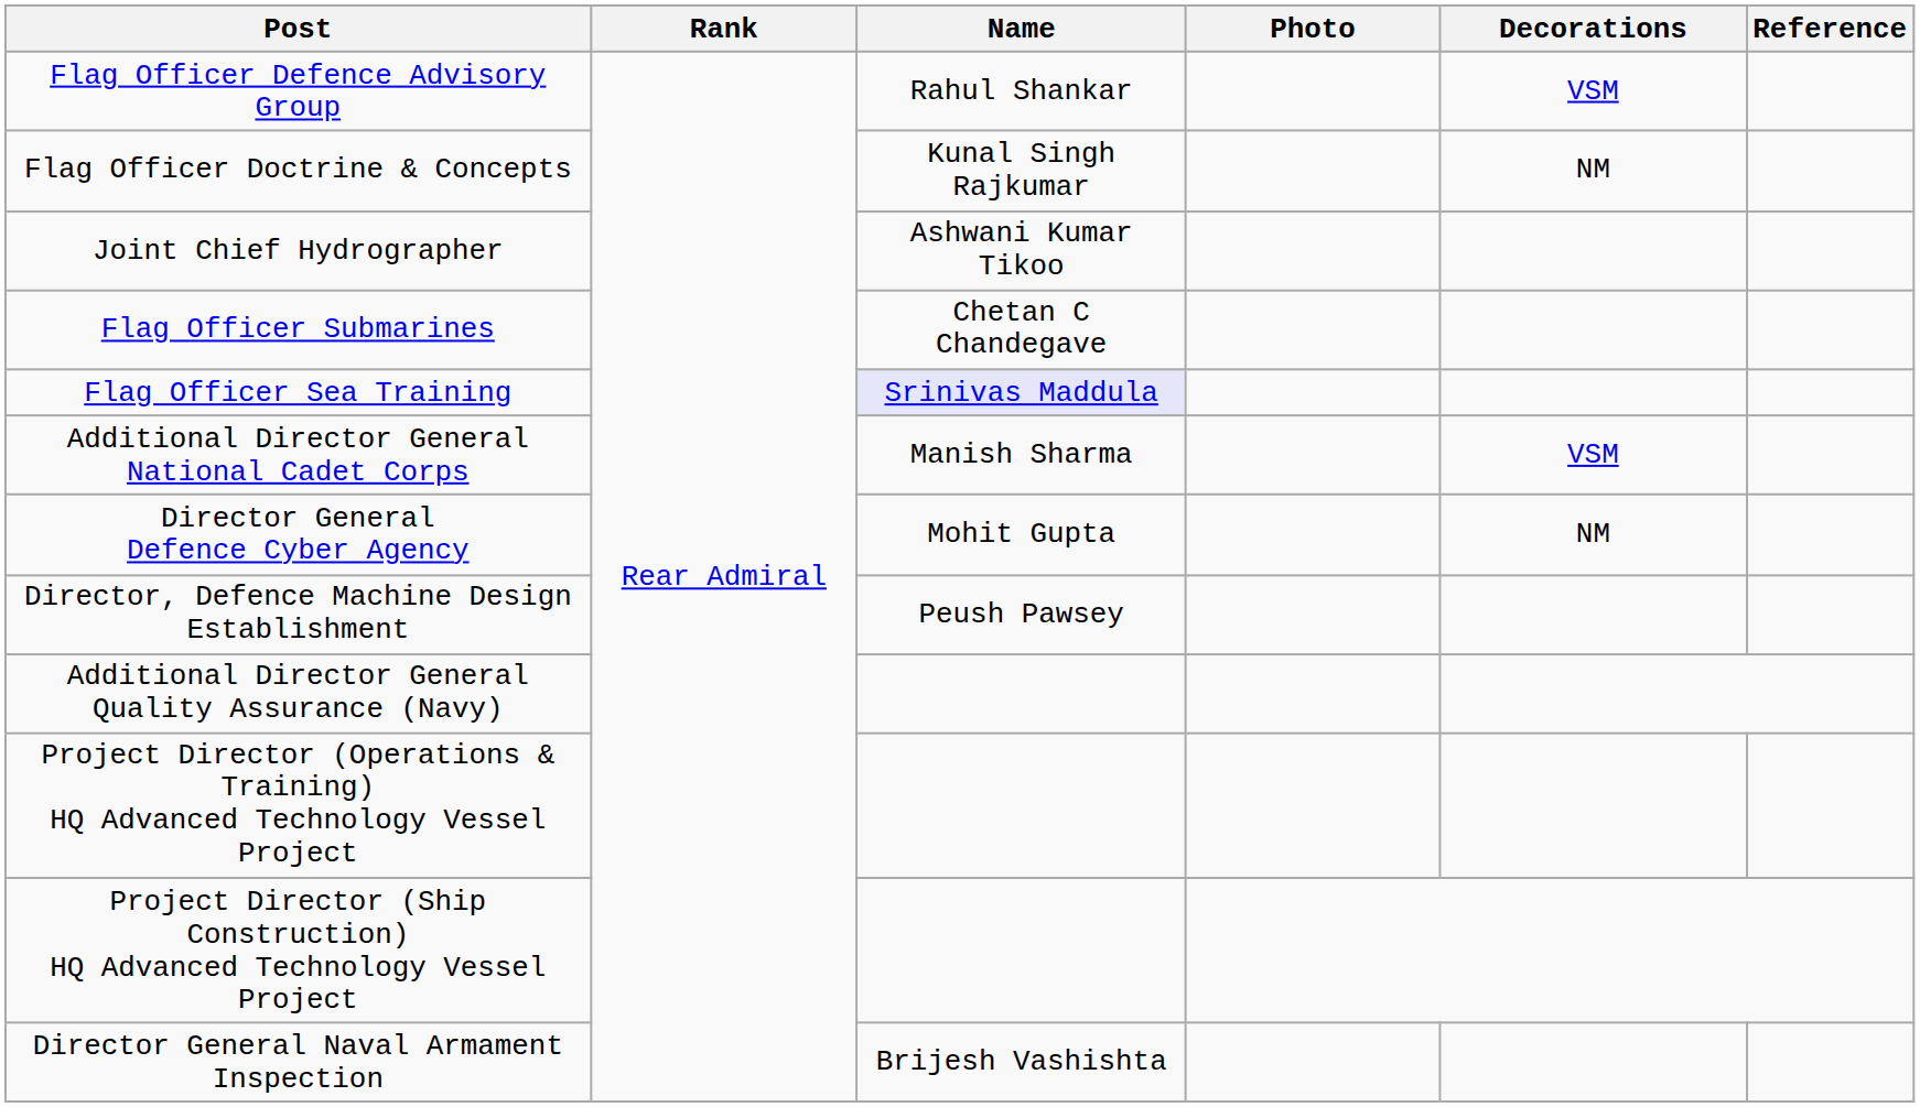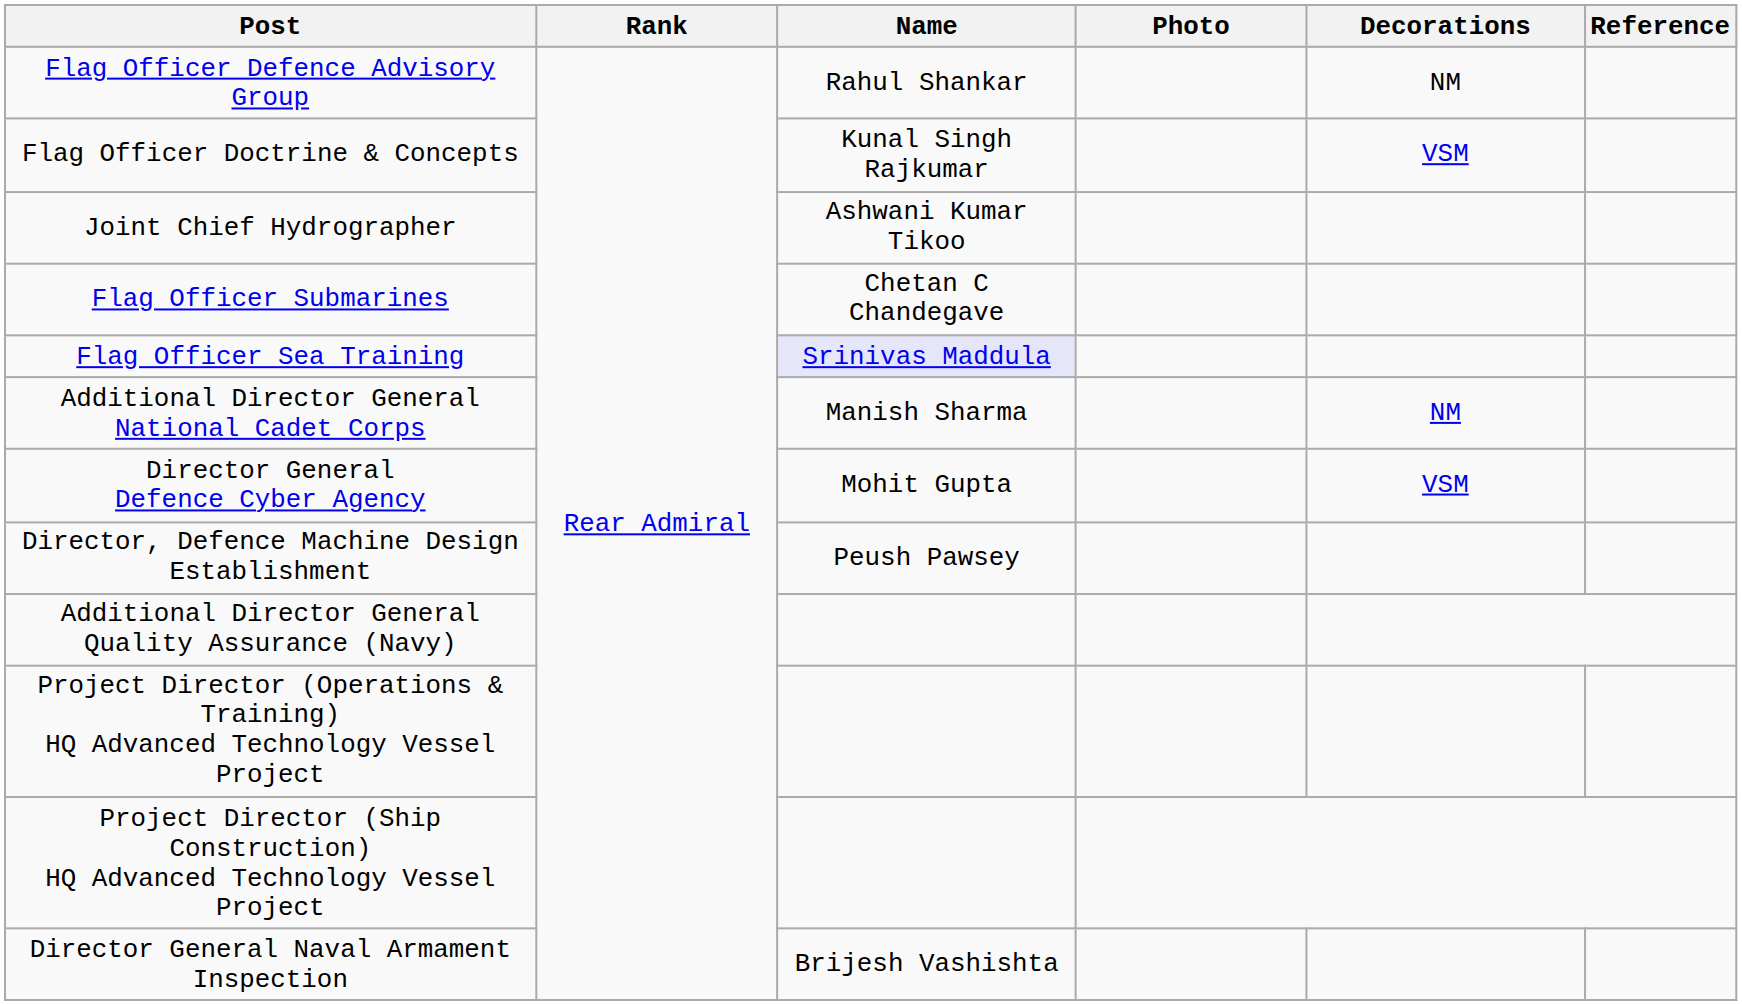Flag Officer Defence Advisory Group | Decorations: VSM -> NM
Flag Officer Doctrine & Concepts | Decorations: NM -> VSM
Additional Director General National Cadet Corps | Decorations: VSM -> NM
Director General Defence Cyber Agency | Decorations: NM -> VSM
